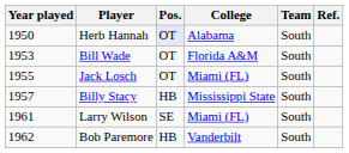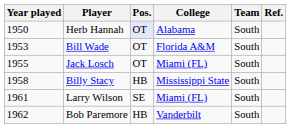Billy Stacy | Year played: 1957 -> 1958
